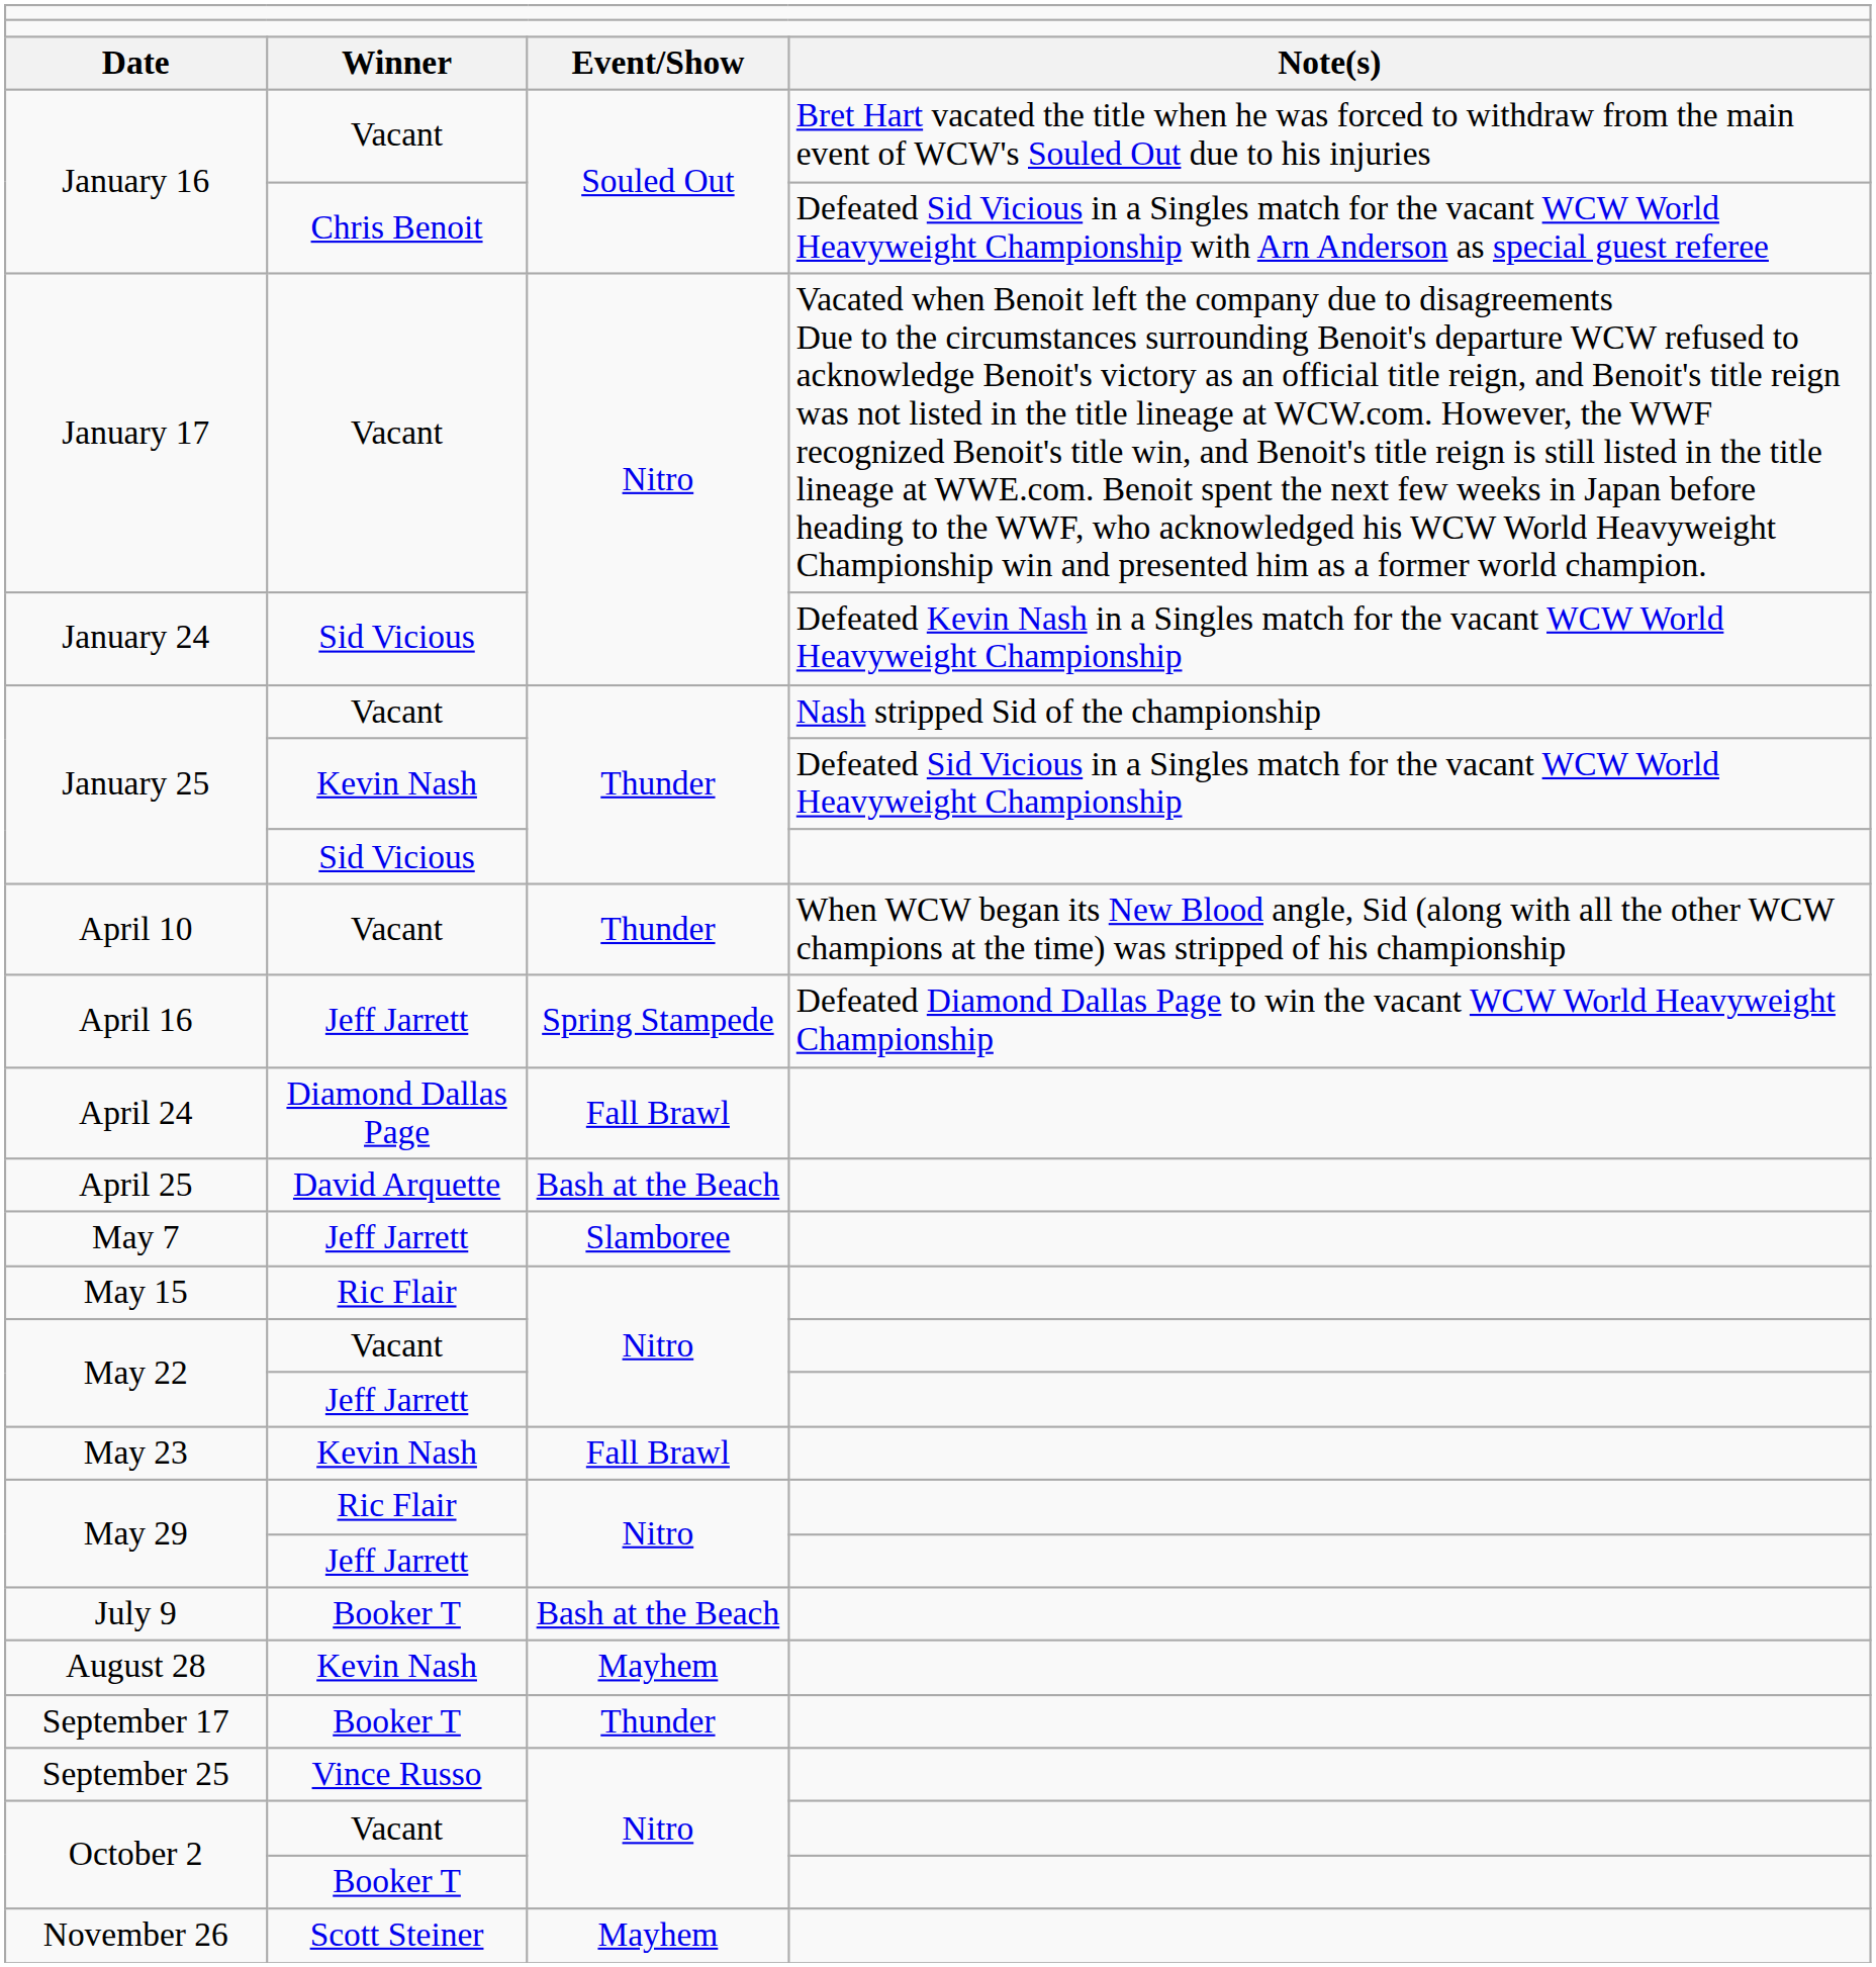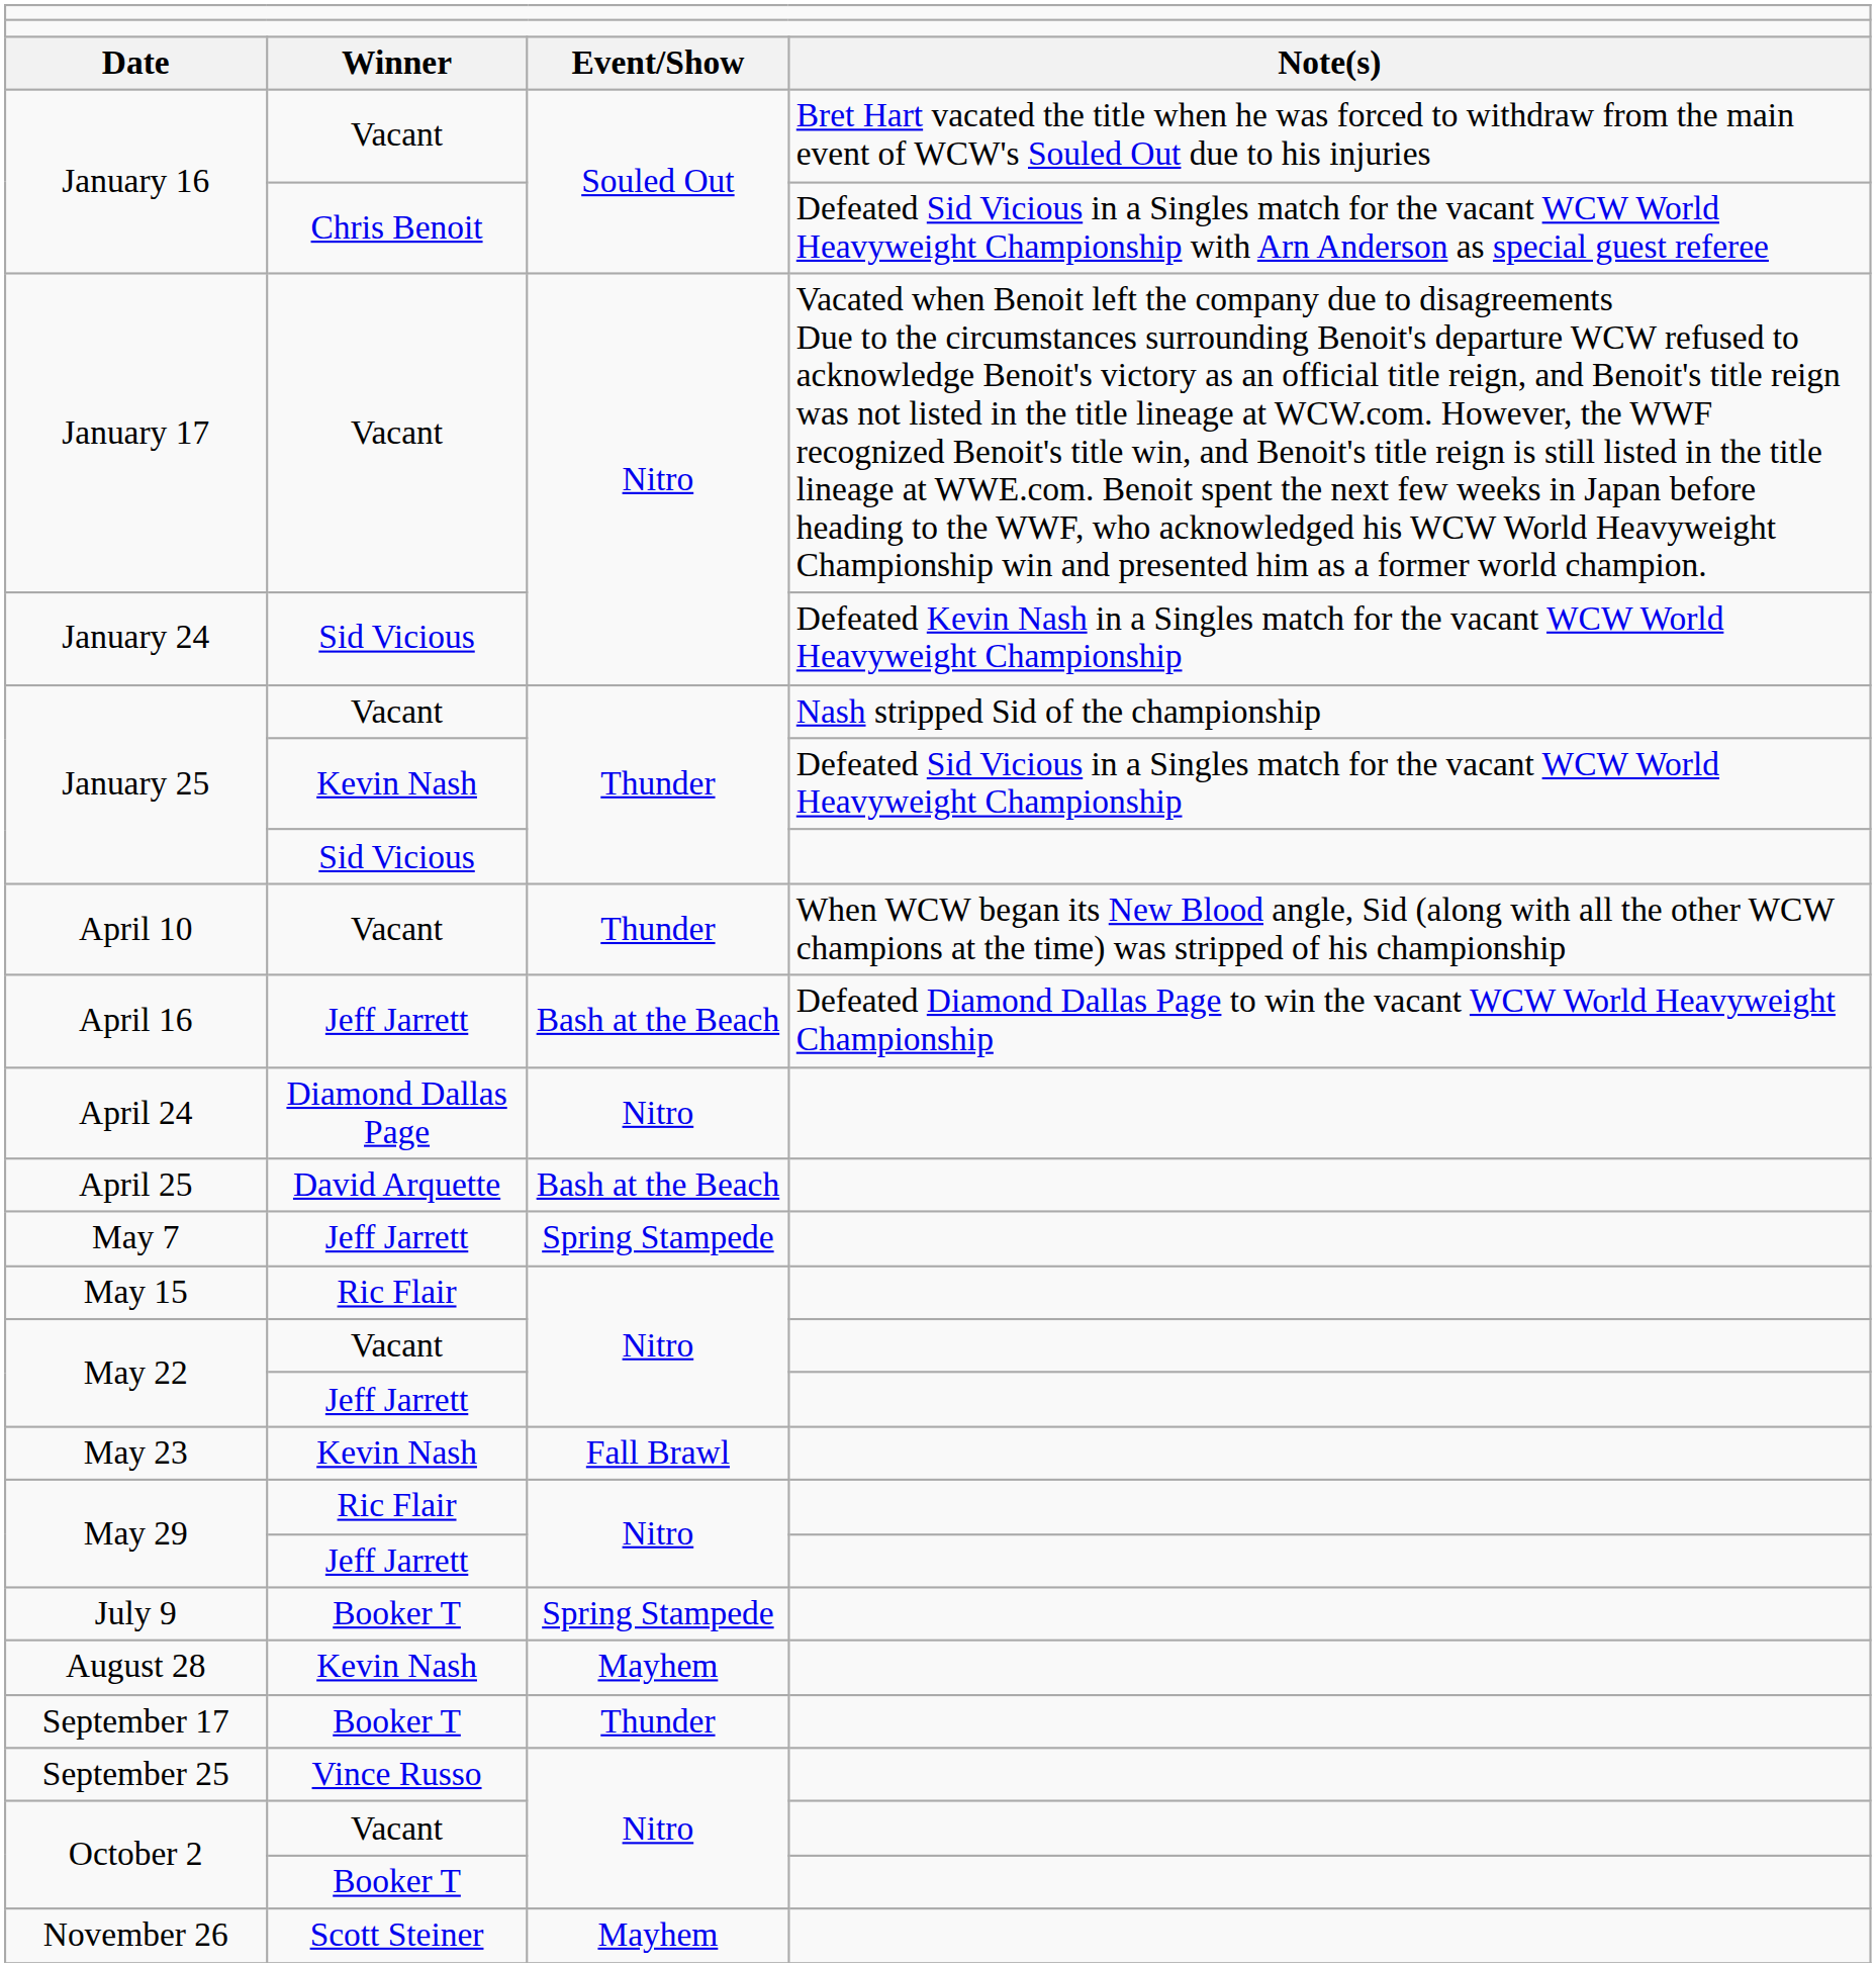April 16 | column 3: Spring Stampede -> Bash at the Beach
April 24 | column 3: Fall Brawl -> Nitro
May 7 | column 3: Slamboree -> Spring Stampede
July 9 | column 3: Bash at the Beach -> Spring Stampede
